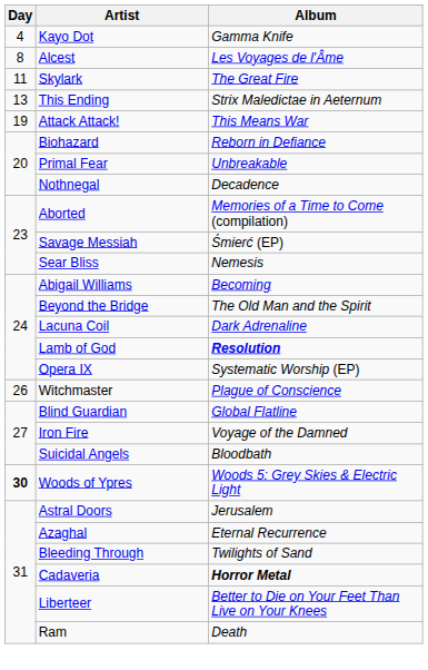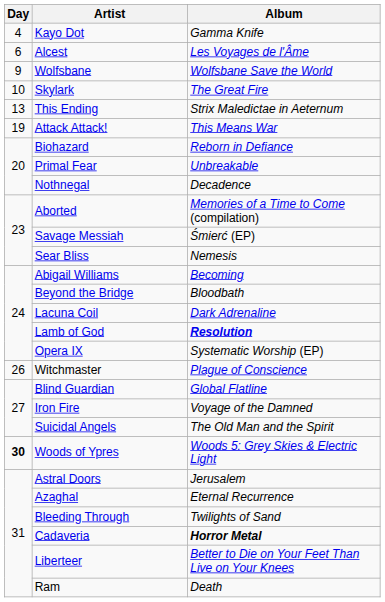Alcest | Day: 8 -> 6
+ row: 9 | Wolfsbane | Wolfsbane Save the World
Skylark | Day: 11 -> 10
Beyond the Bridge | Album: The Old Man and the Spirit -> Bloodbath
Suicidal Angels | Album: Bloodbath -> The Old Man and the Spirit
